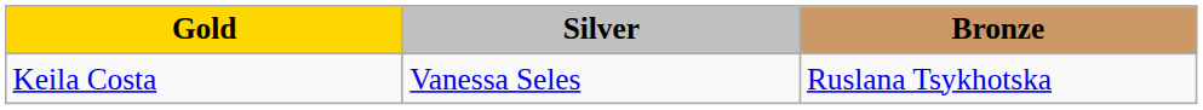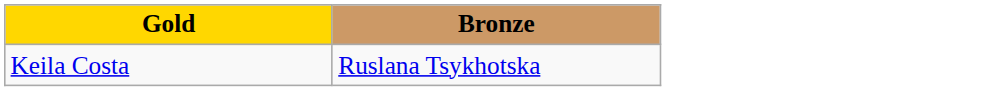- column: Silver | Vanessa Seles
